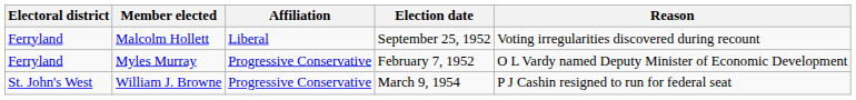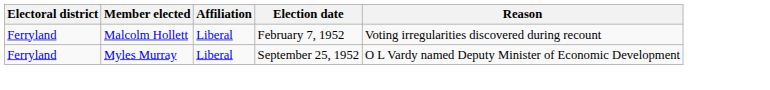Malcolm Hollett | Election date: September 25, 1952 -> February 7, 1952
Myles Murray | Affiliation: Progressive Conservative -> Liberal
Myles Murray | Election date: February 7, 1952 -> September 25, 1952
- row: St. John's West | William J. Browne | Progressive Conservative | March 9, 1954 | P J Cashin resigned to run for federal seat
